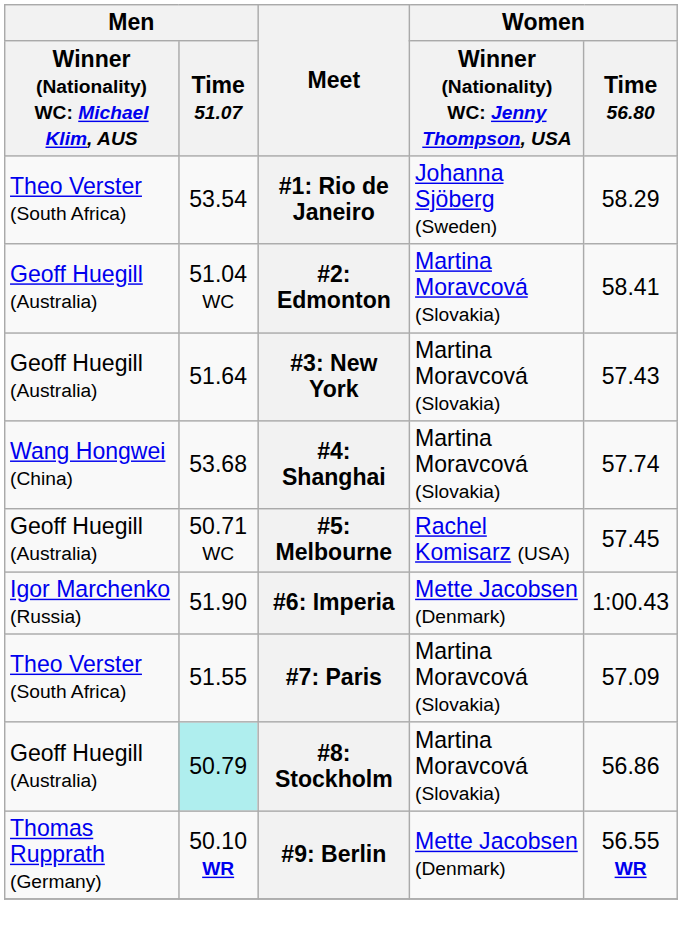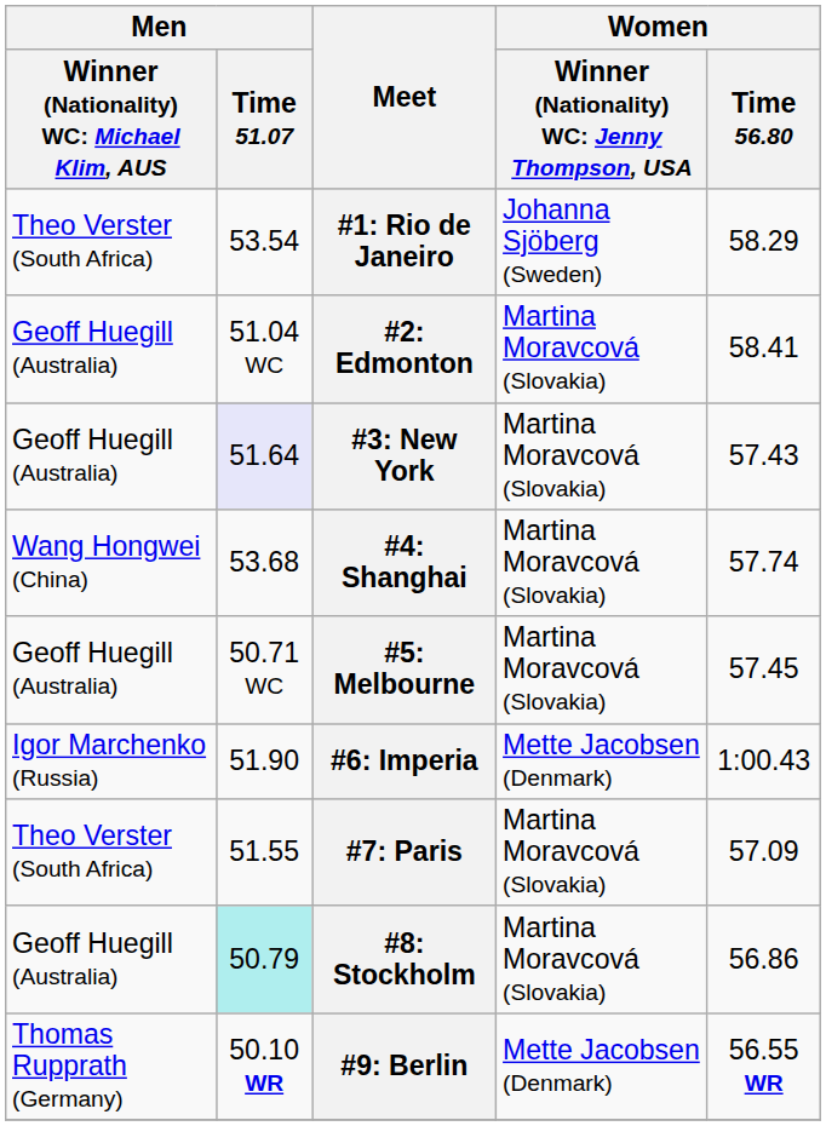#3: New York | Men / Time 51.07: no background -> lavender background
#5: Melbourne | column 4: Rachel Komisarz (USA) -> Martina Moravcová (Slovakia)
